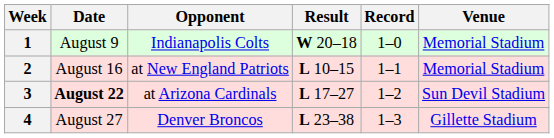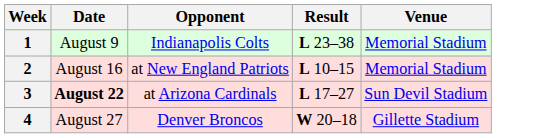- column: Record | 1–0 | 1–1 | 1–2 | 1–3
1 | Result: W 20–18 -> L 23–38
4 | Result: L 23–38 -> W 20–18
